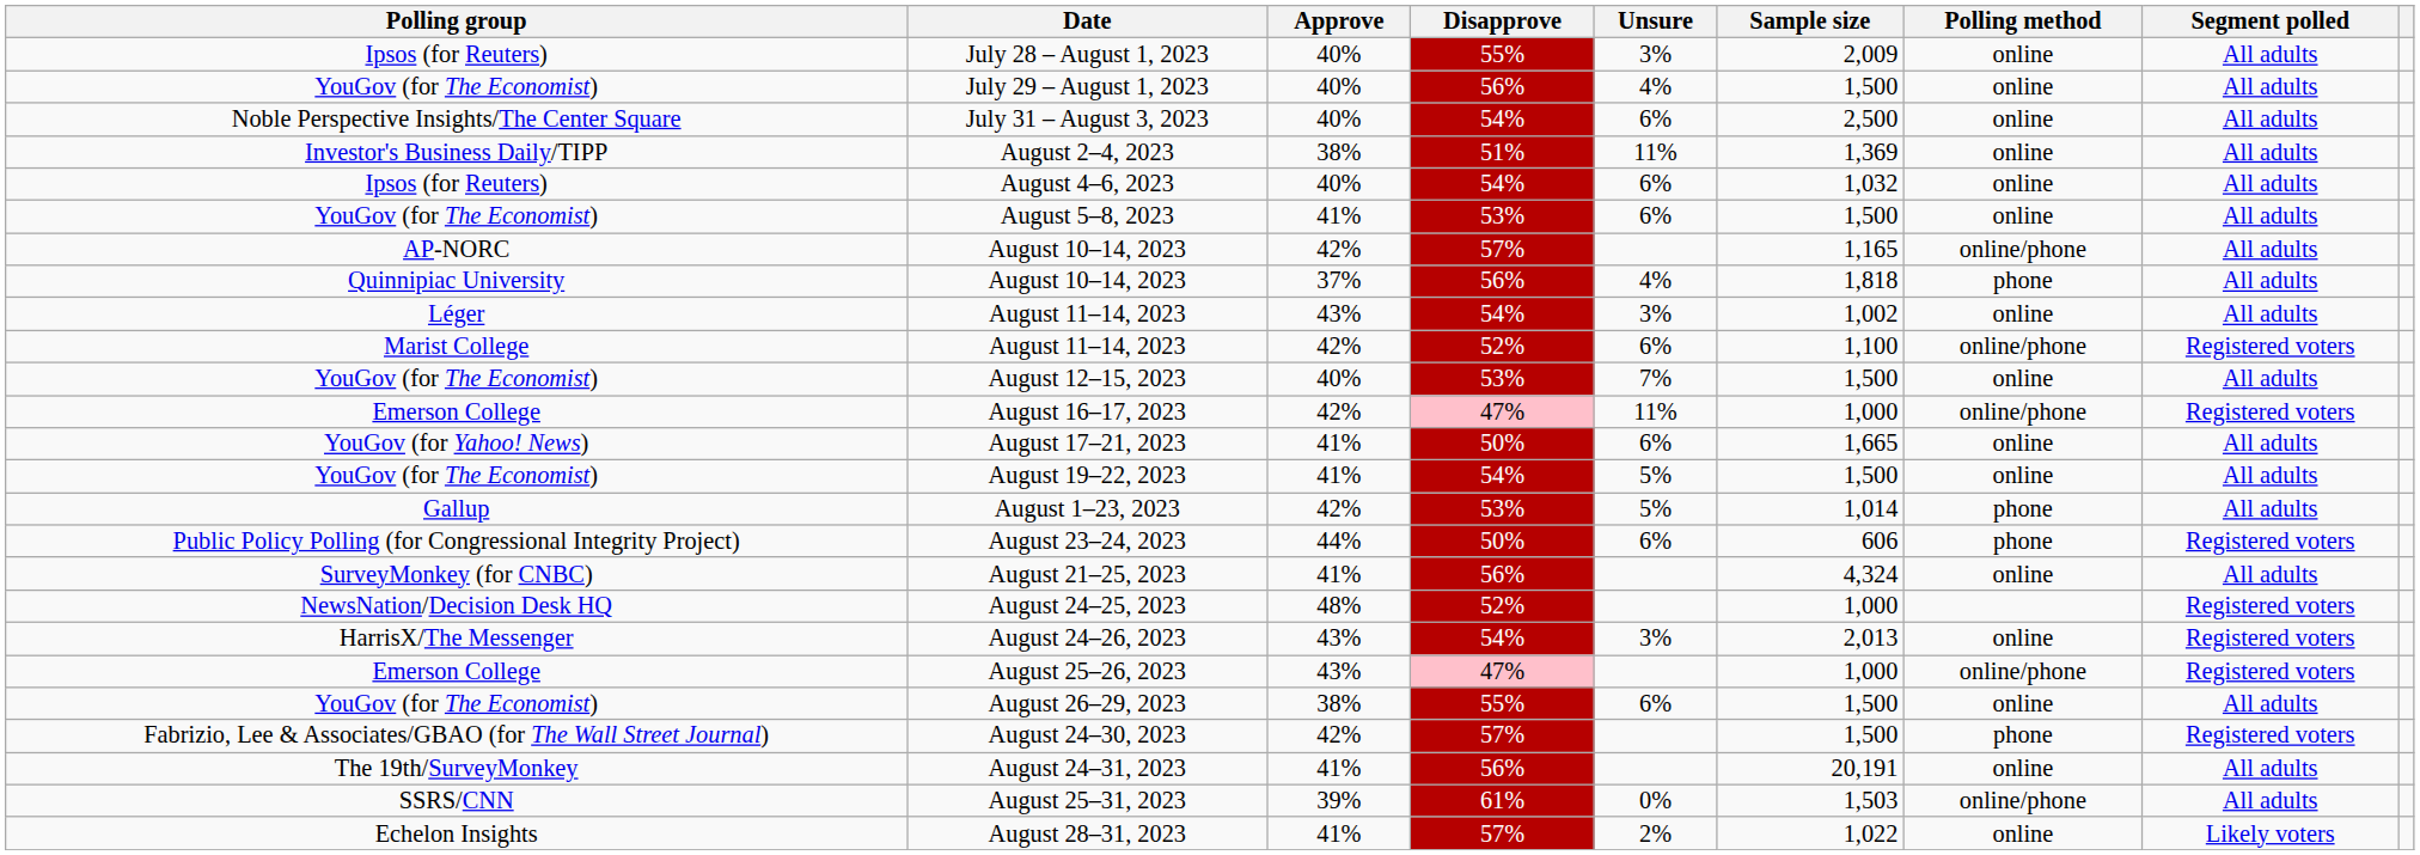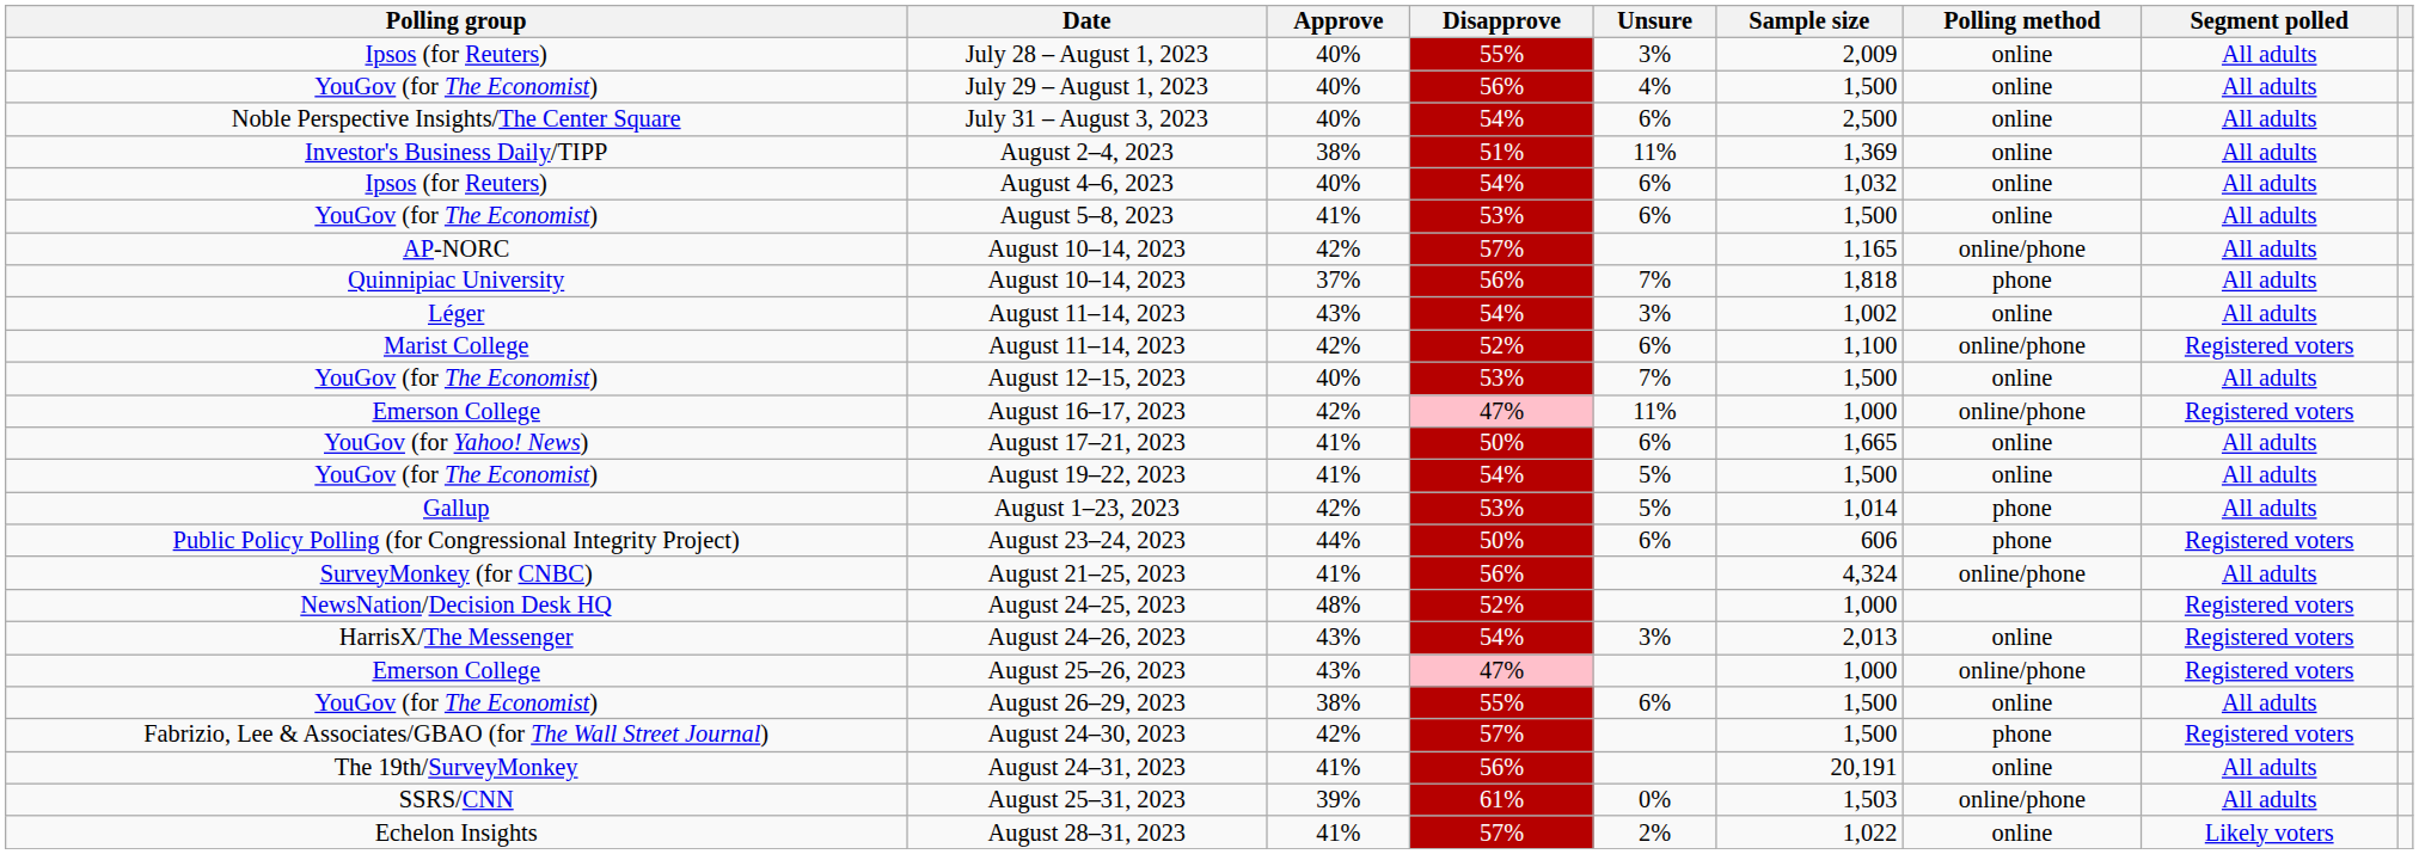Quinnipiac University / August 10–14, 2023 | Unsure: 4% -> 7%
August 21–25, 2023 | Polling method: online -> online/phone
